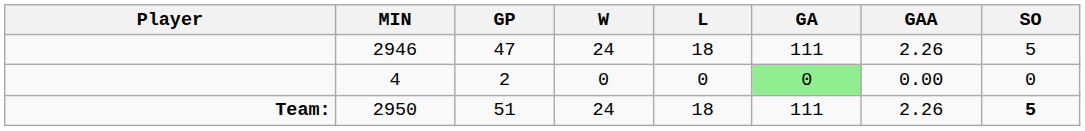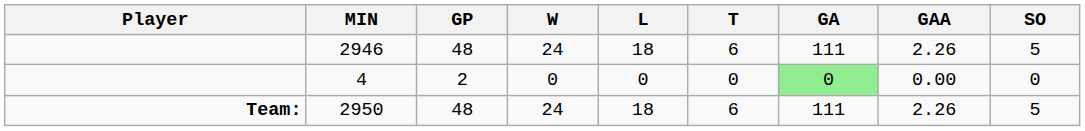+ column: T | 6 | 0 | 6
2946 | GP: 47 -> 48
2950 | GP: 51 -> 48
2950 | SO: bold -> normal
